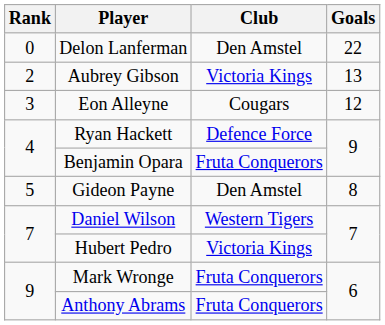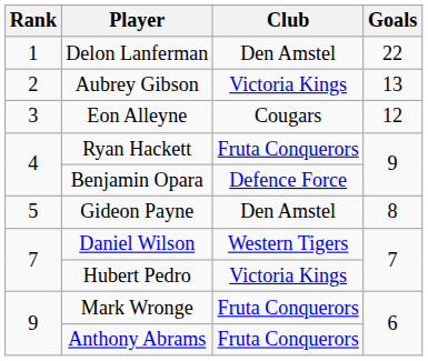Delon Lanferman | Rank: 0 -> 1
Ryan Hackett | Club: Defence Force -> Fruta Conquerors
Benjamin Opara | Club: Fruta Conquerors -> Defence Force
